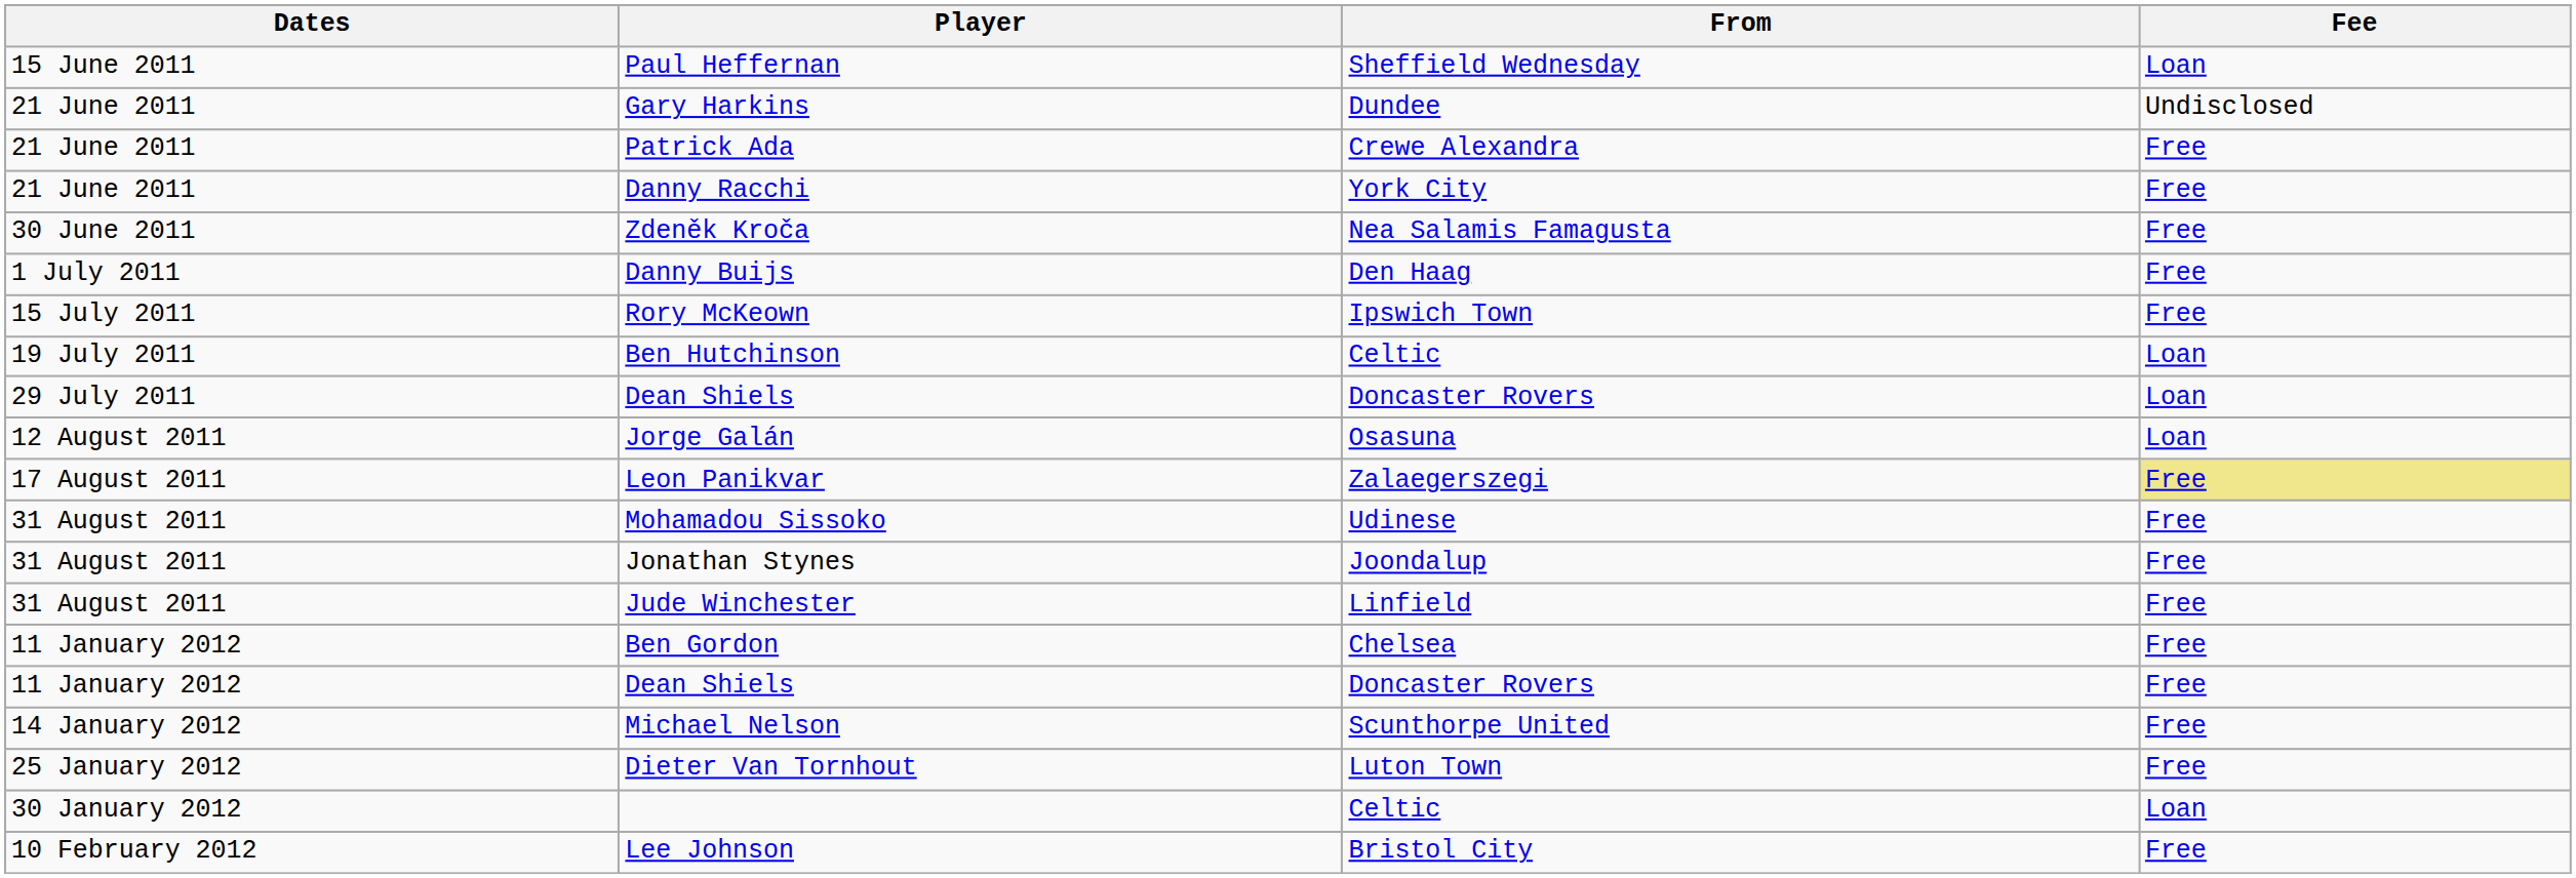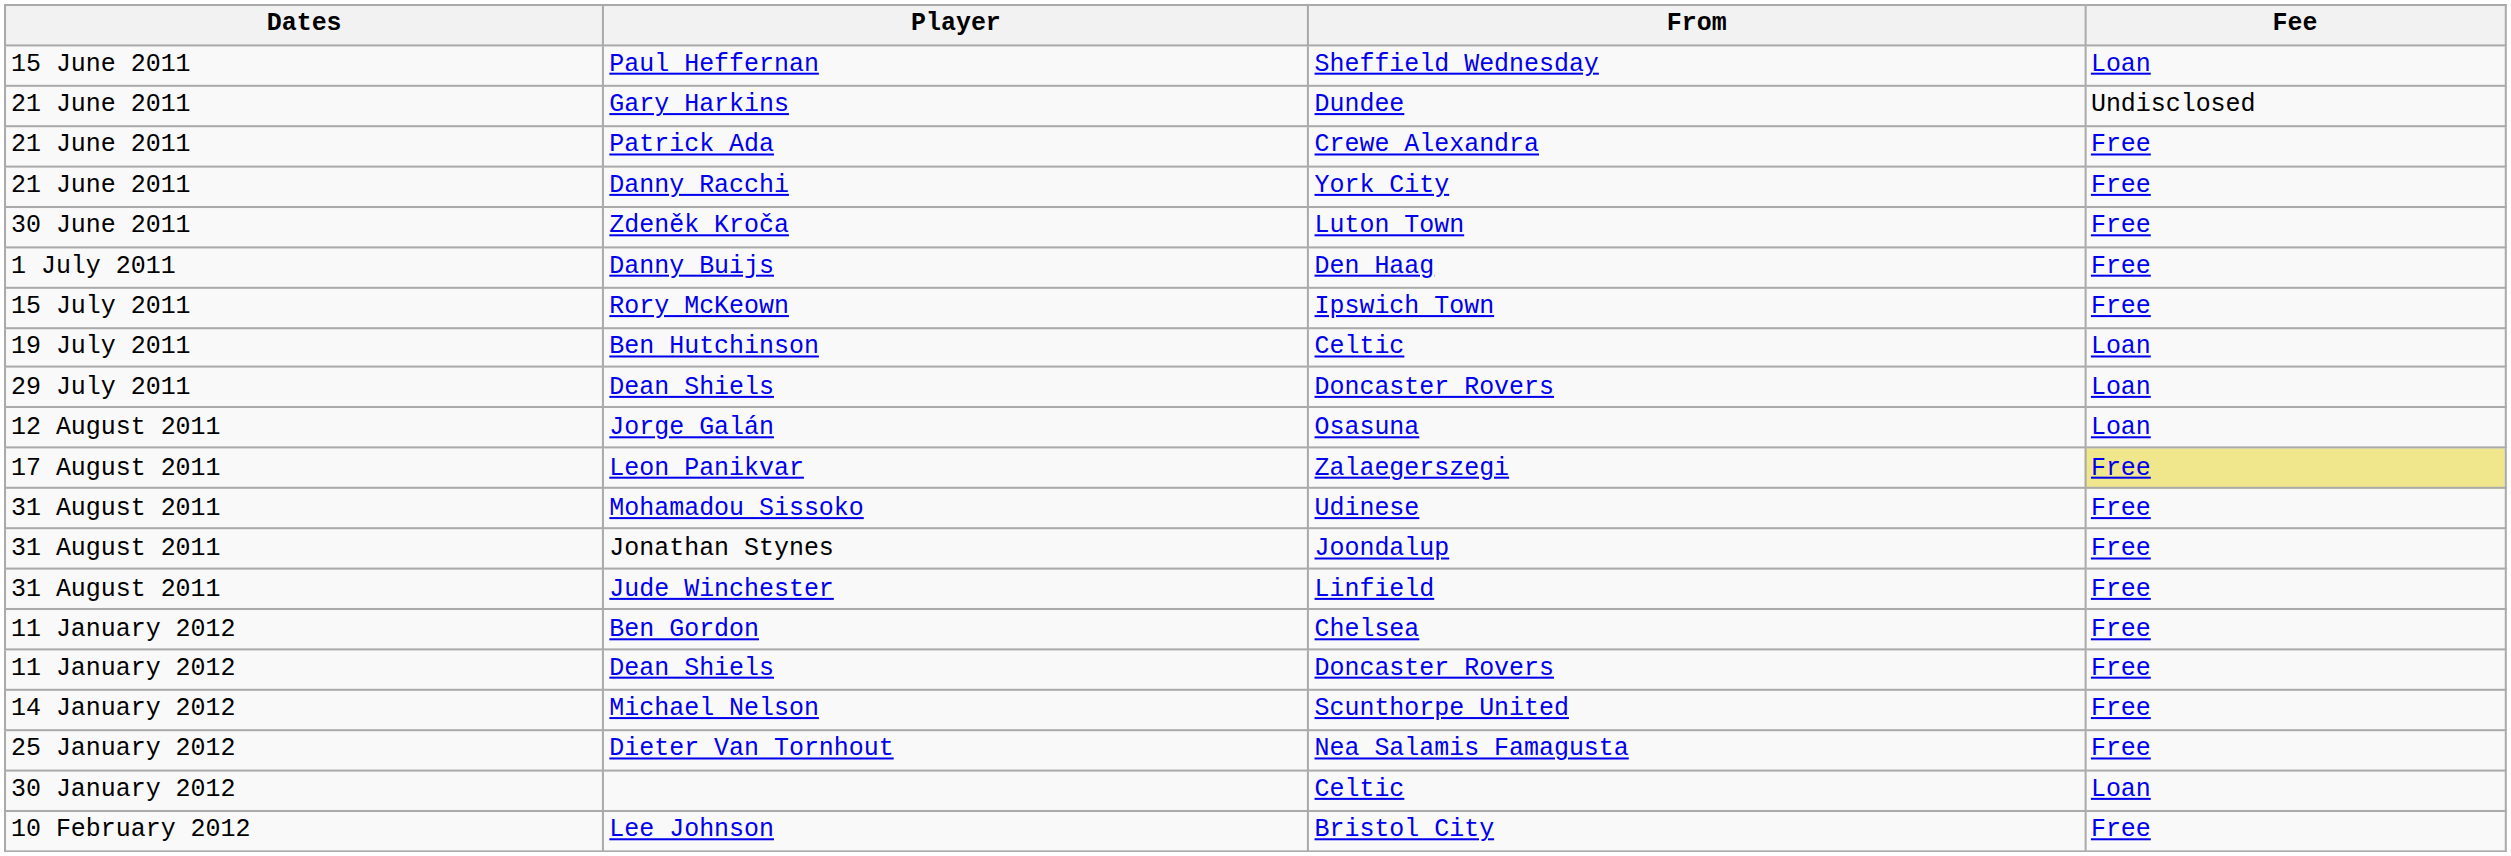Zdeněk Kroča | From: Nea Salamis Famagusta -> Luton Town
Dieter Van Tornhout | From: Luton Town -> Nea Salamis Famagusta
